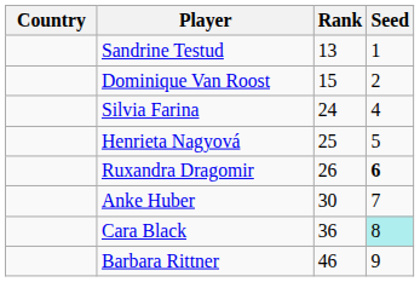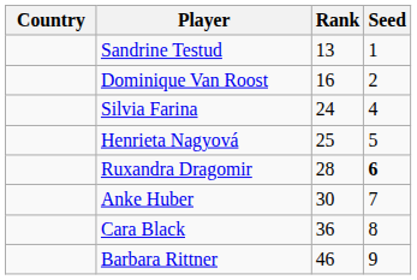Dominique Van Roost | Rank: 15 -> 16
Ruxandra Dragomir | Rank: 26 -> 28
Cara Black | Seed: paleturquoise background -> no background
